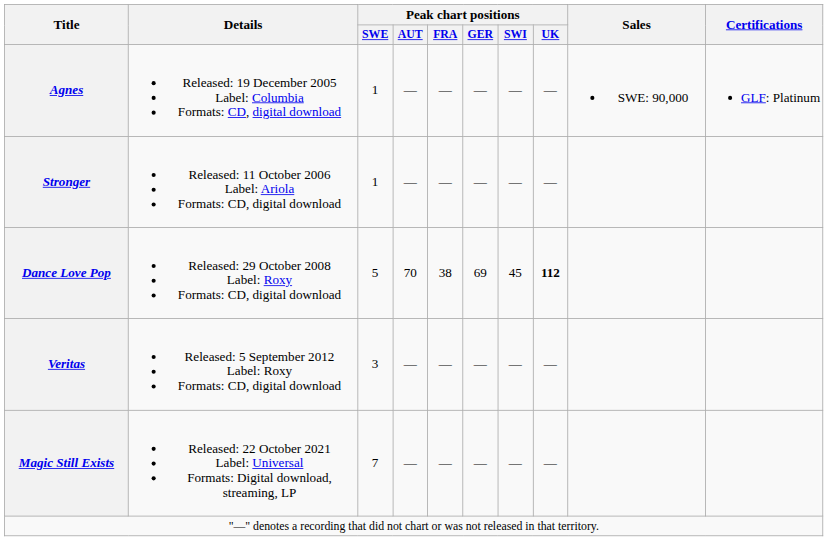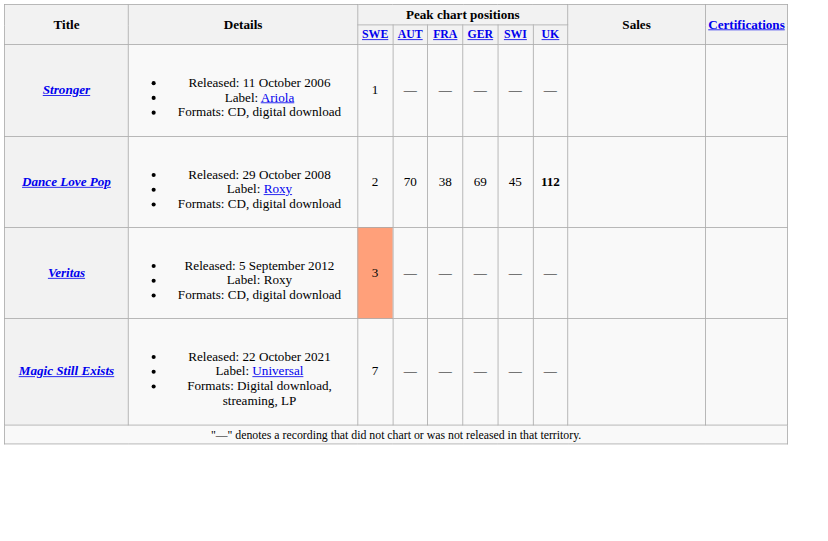- row: Agnes | Released: 19 December 2005 Label: Columbia Formats: CD, digital download | 1 | — | — | — | — | — | SWE: 90,000 | GLF: Platinum
Dance Love Pop | Peak chart positions / SWE: 5 -> 2
Veritas | Peak chart positions / SWE: no background -> lightsalmon background
